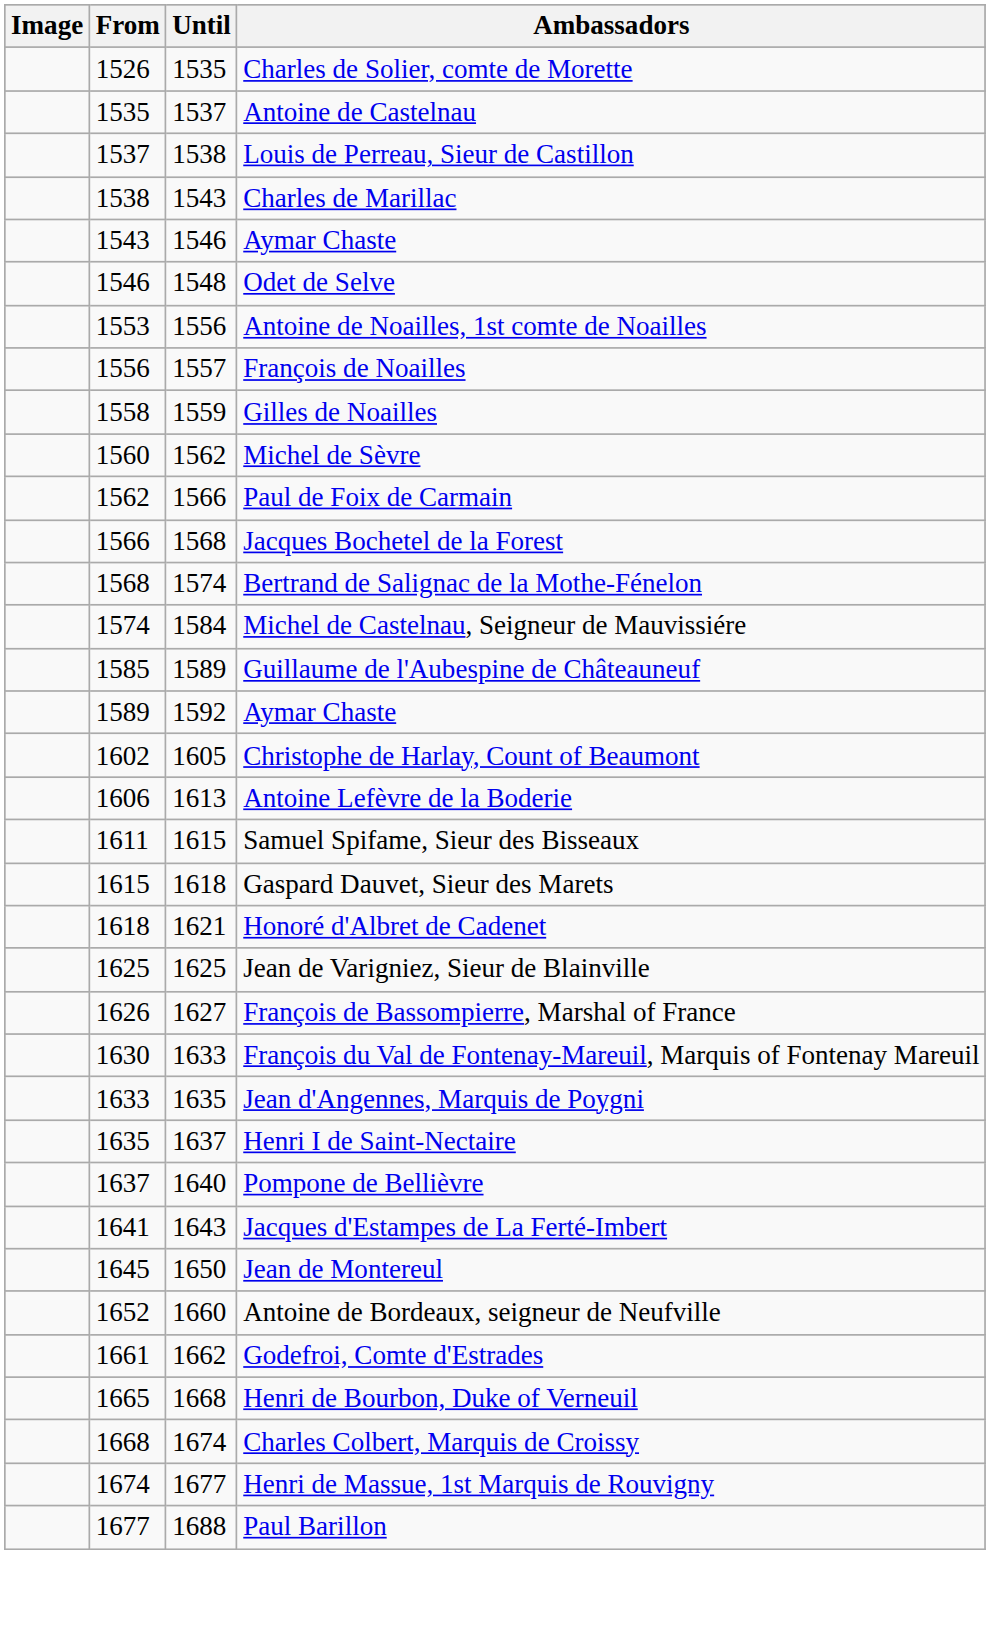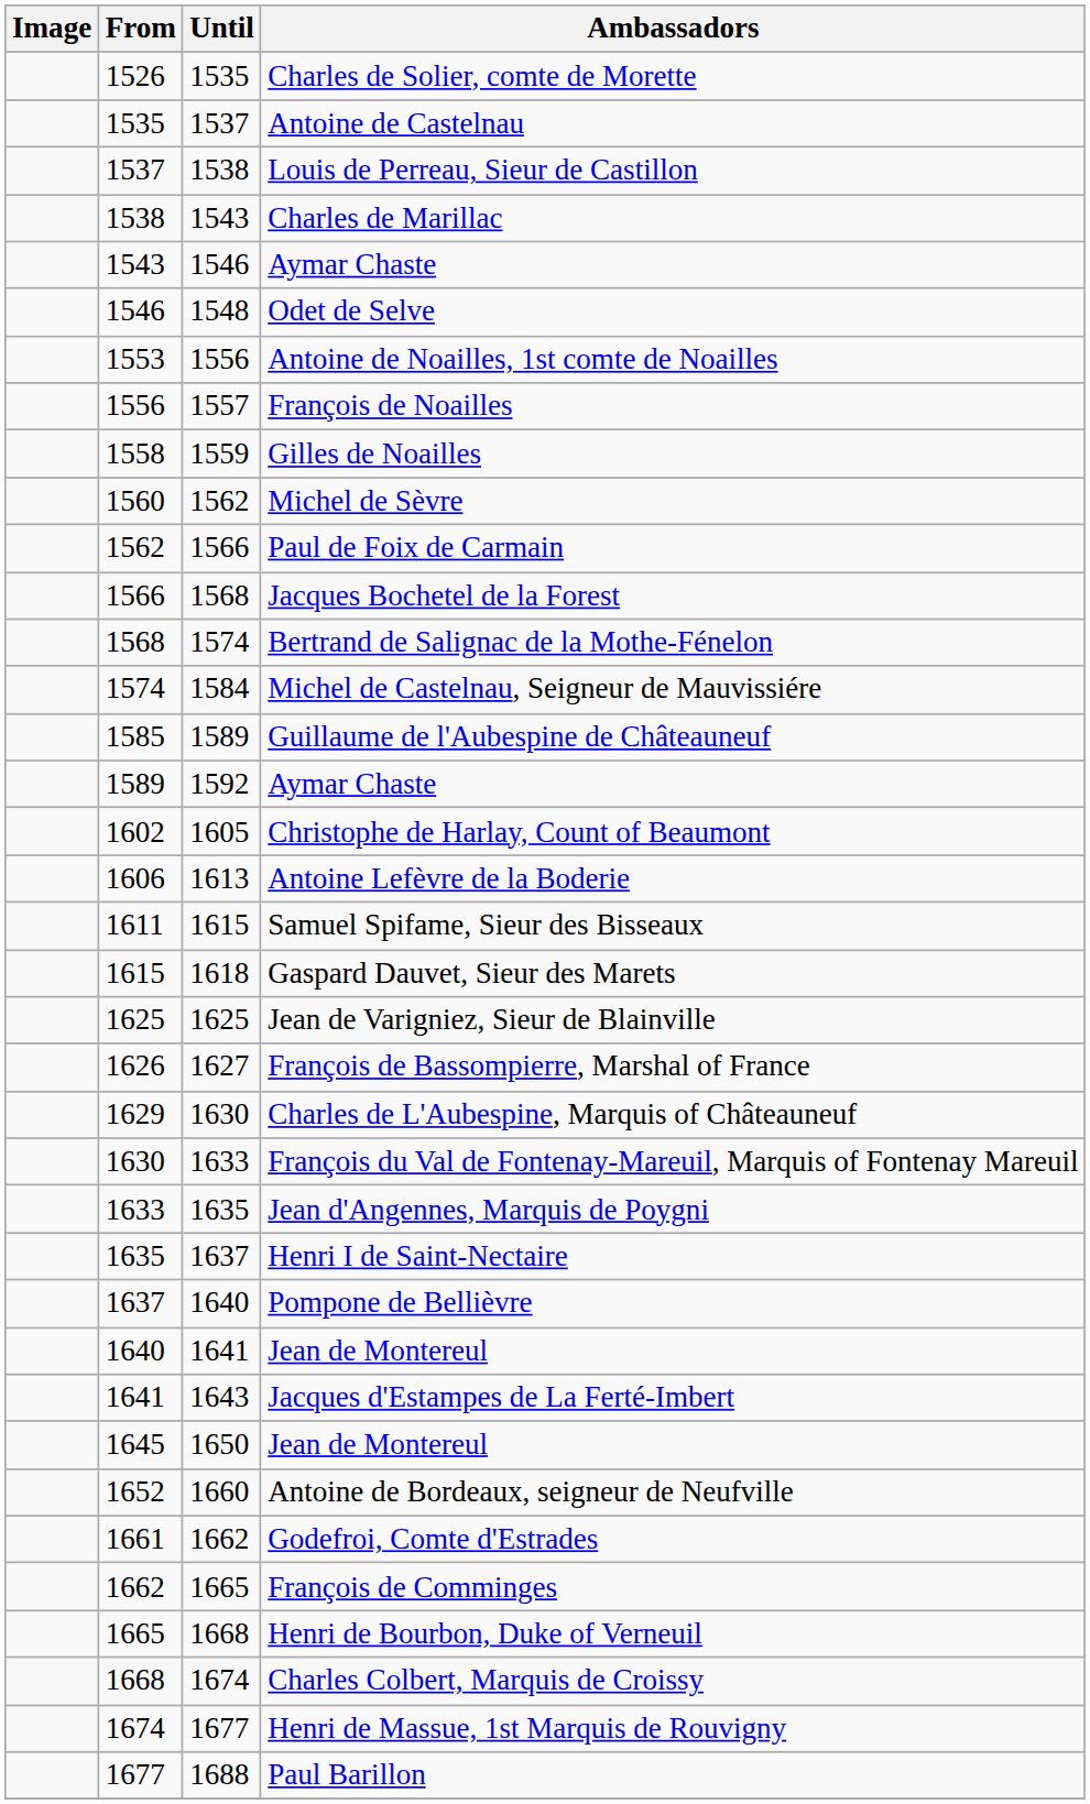- row: 1618 | 1621 | Honoré d'Albret de Cadenet
+ row: 1629 | 1630 | Charles de L'Aubespine, Marquis of Châteauneuf
+ row: 1640 | 1641 | Jean de Montereul
+ row: 1662 | 1665 | François de Comminges
